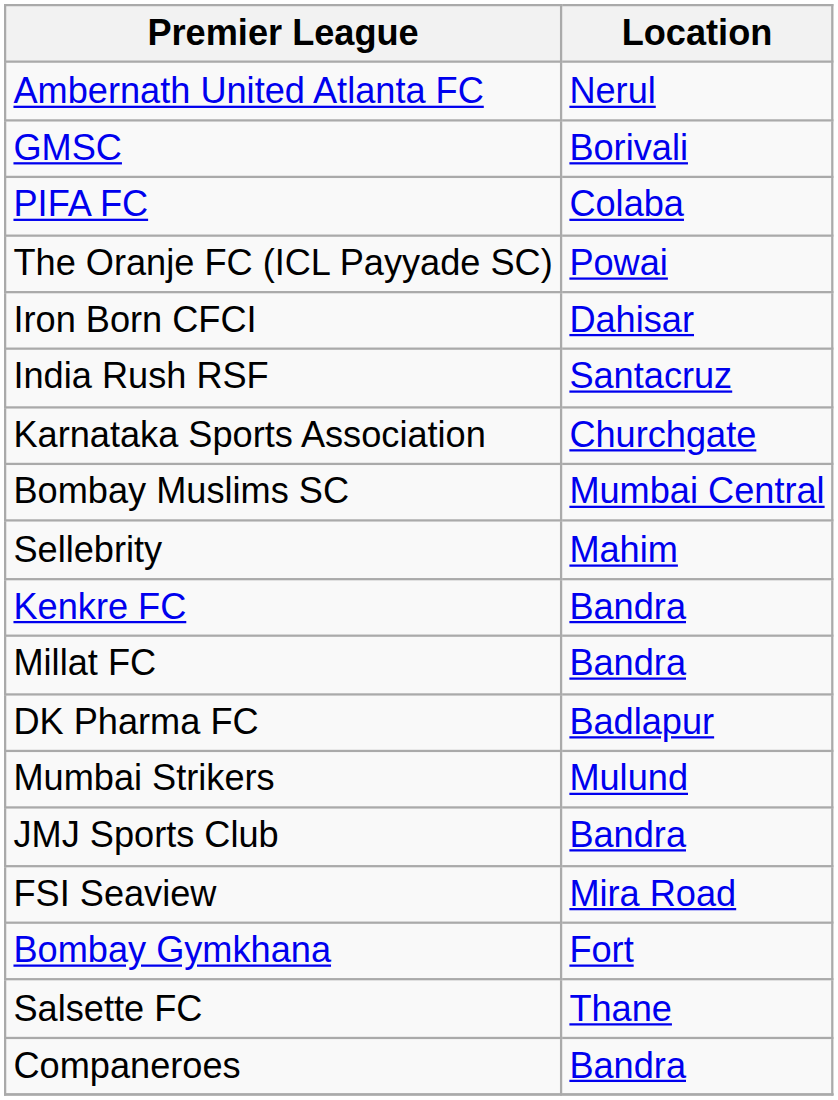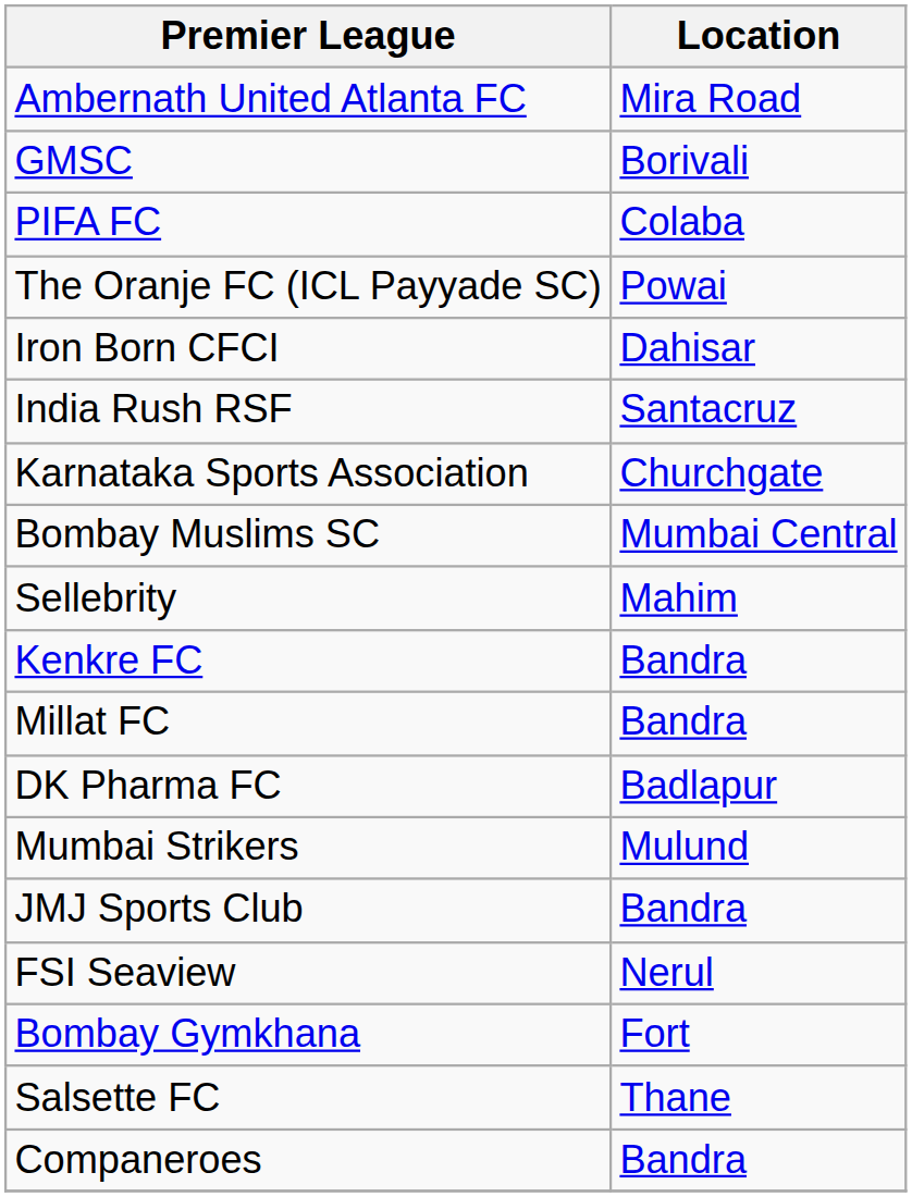Ambernath United Atlanta FC | Location: Nerul -> Mira Road
FSI Seaview | Location: Mira Road -> Nerul
